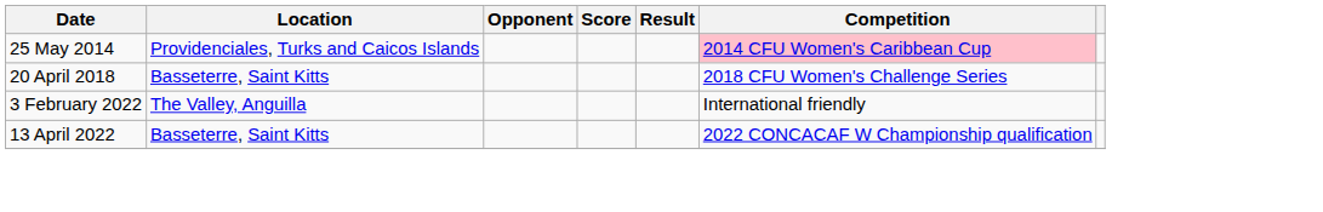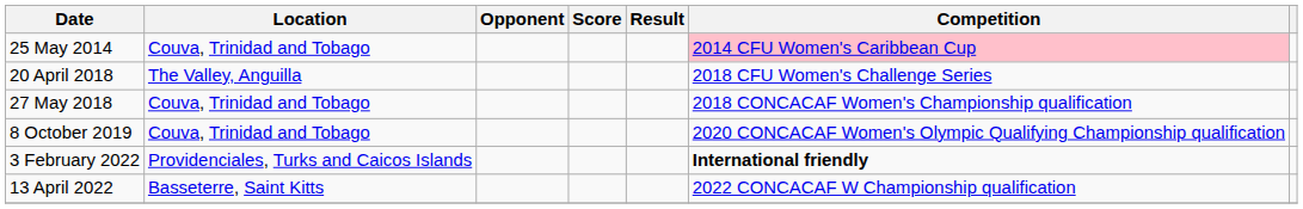25 May 2014 | Location: Providenciales, Turks and Caicos Islands -> Couva, Trinidad and Tobago
20 April 2018 | Location: Basseterre, Saint Kitts -> The Valley, Anguilla
+ row: 27 May 2018 | Couva, Trinidad and Tobago | 2018 CONCACAF Women's Championship qualification
+ row: 8 October 2019 | Couva, Trinidad and Tobago | 2020 CONCACAF Women's Olympic Qualifying Championship qualification
3 February 2022 | Location: The Valley, Anguilla -> Providenciales, Turks and Caicos Islands
3 February 2022 | Competition: normal -> bold
